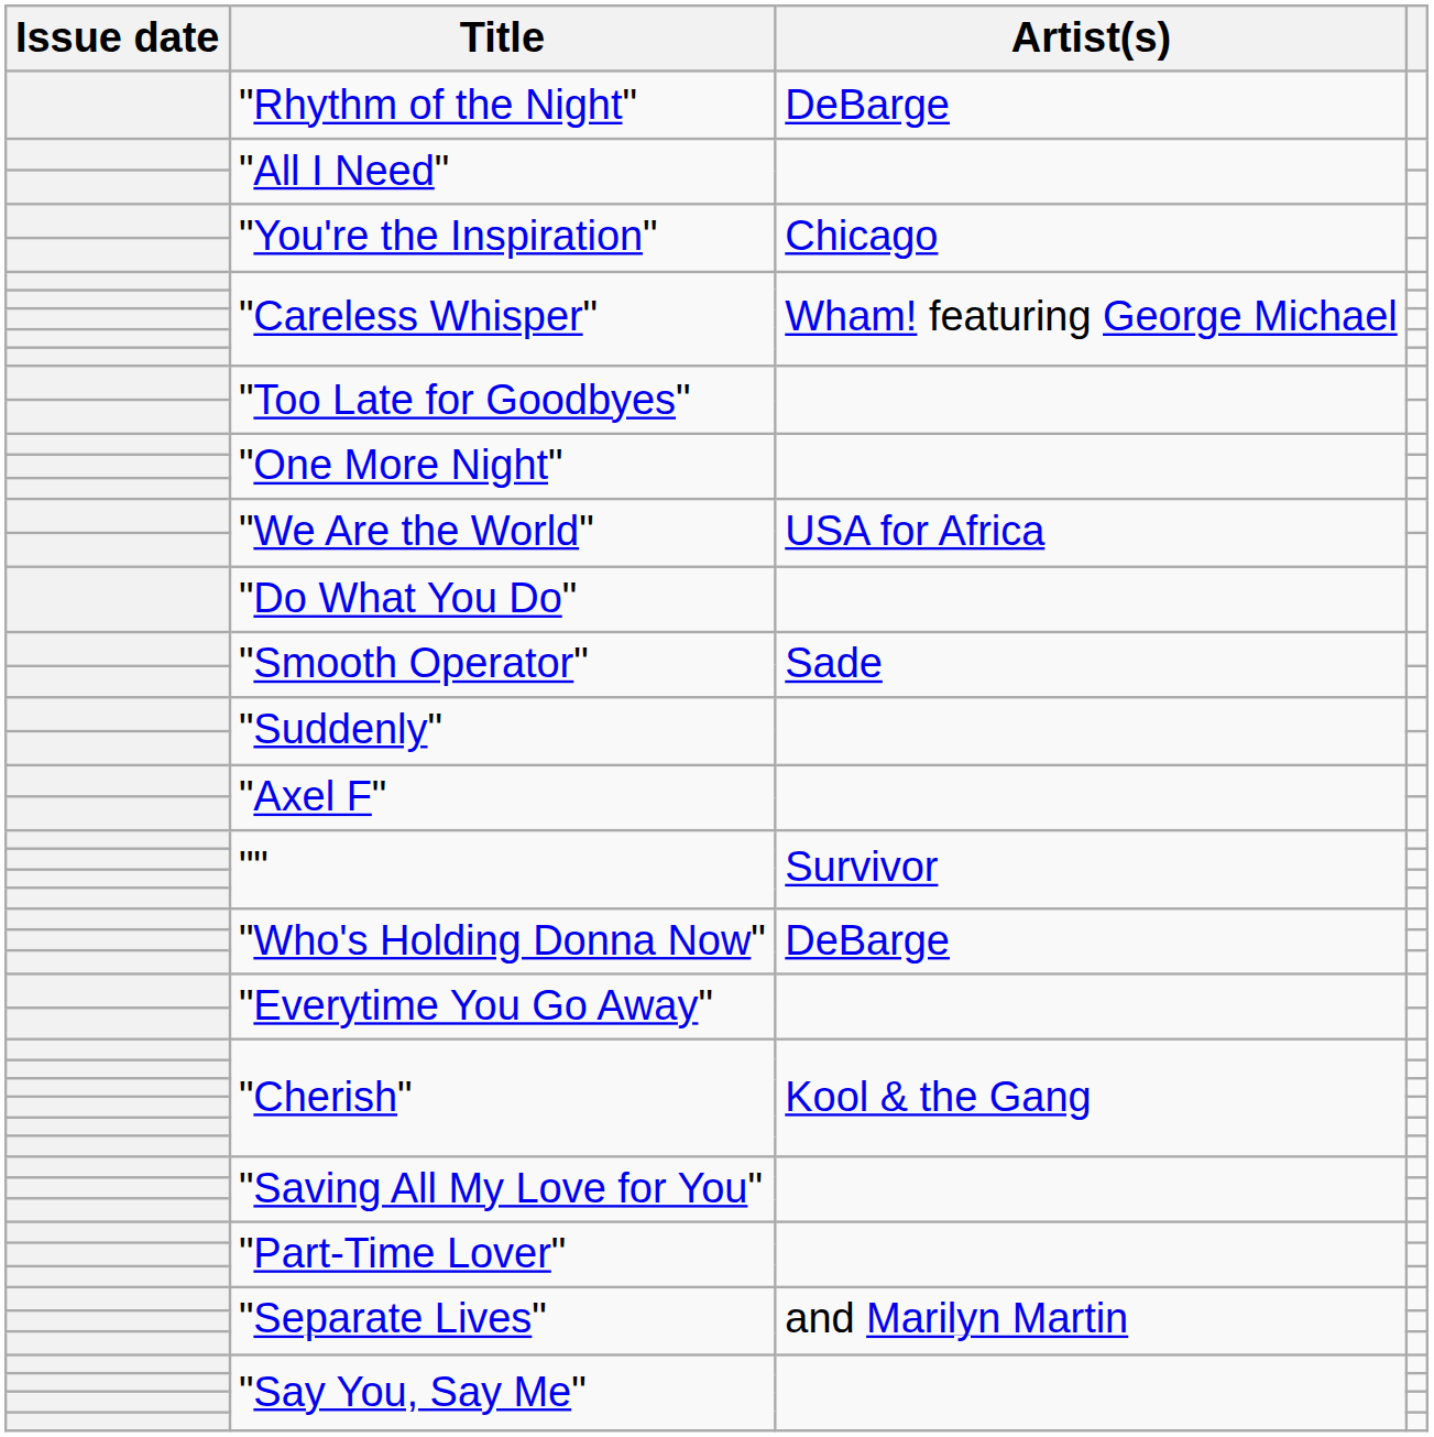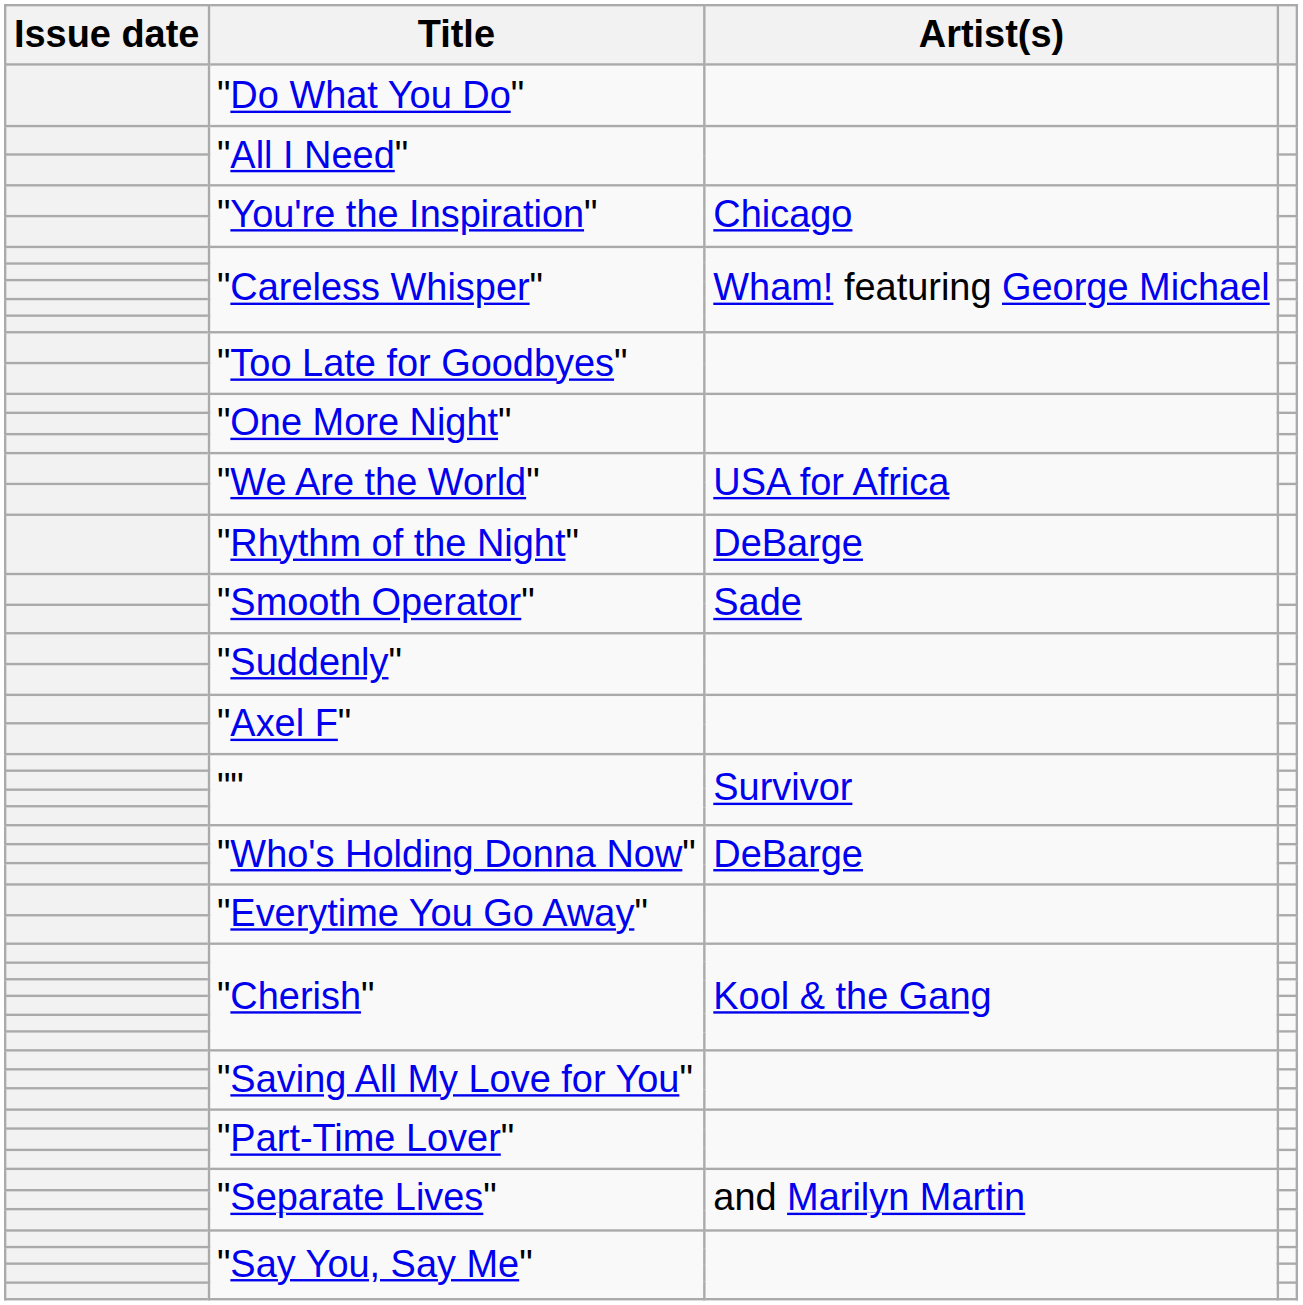rows swapped: "Do What You Do" <-> "Rhythm of the Night"
